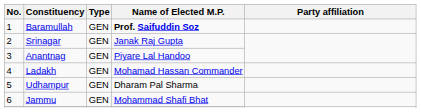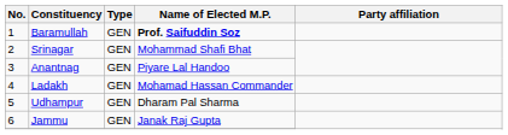Srinagar | Name of Elected M.P.: Janak Raj Gupta -> Mohammad Shafi Bhat
Jammu | Name of Elected M.P.: Mohammad Shafi Bhat -> Janak Raj Gupta
